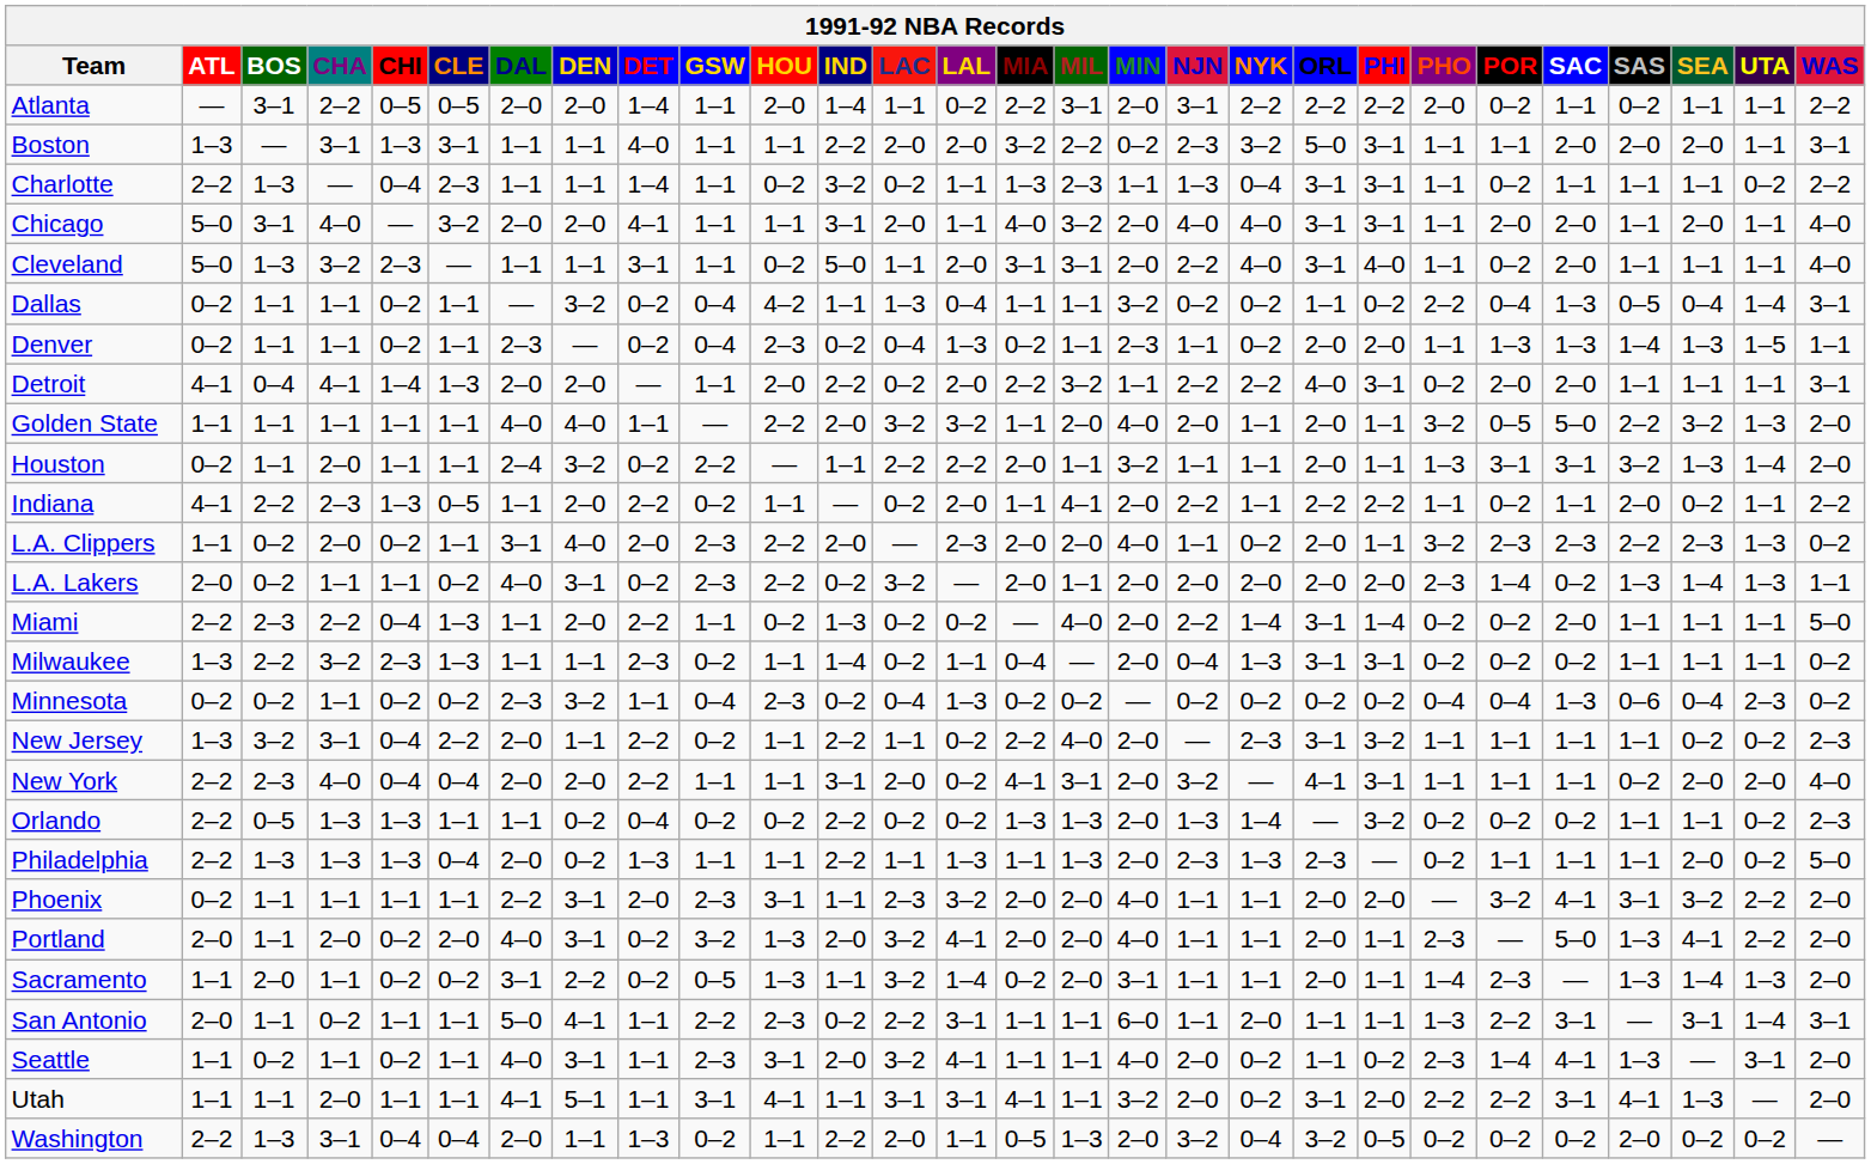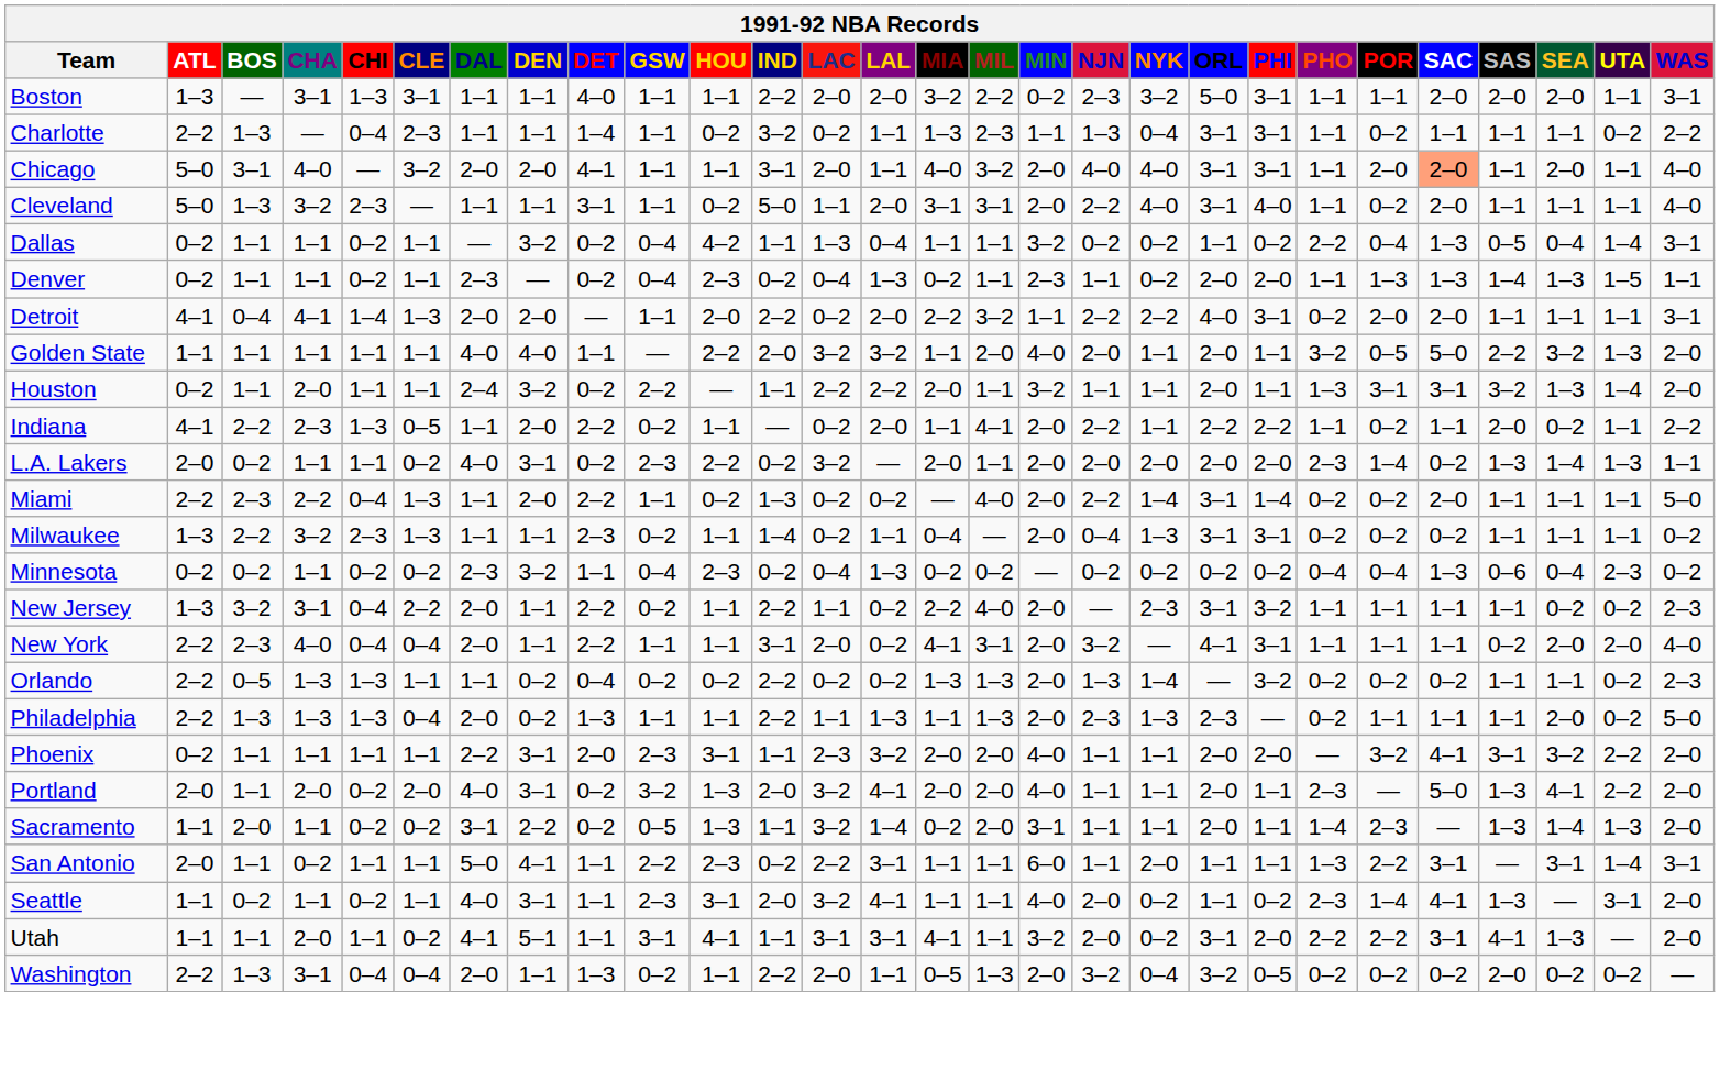- row: Atlanta | — | 3–1 | 2–2 | 0–5 | 0–5 | 2–0 | 2–0 | 1–4 | 1–1 | 2–0 | 1–4 | 1–1 | 0–2 | 2–2 | 3–1 | 2–0 | 3–1 | 2–2 | 2–2 | 2–2 | 2–0 | 0–2 | 1–1 | 0–2 | 1–1 | 1–1 | 2–2
Chicago | SAC: no background -> lightsalmon background
- row: L.A. Clippers | 1–1 | 0–2 | 2–0 | 0–2 | 1–1 | 3–1 | 4–0 | 2–0 | 2–3 | 2–2 | 2–0 | — | 2–3 | 2–0 | 2–0 | 4–0 | 1–1 | 0–2 | 2–0 | 1–1 | 3–2 | 2–3 | 2–3 | 2–2 | 2–3 | 1–3 | 0–2
New York | DEN: 2–0 -> 1–1
Utah | CLE: 1–1 -> 0–2
